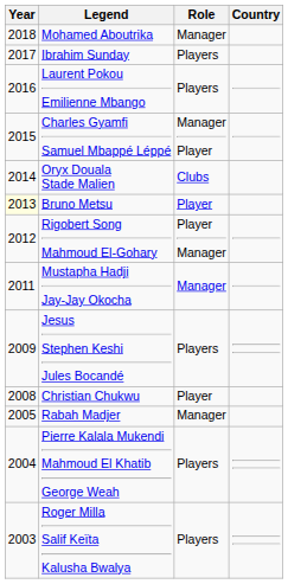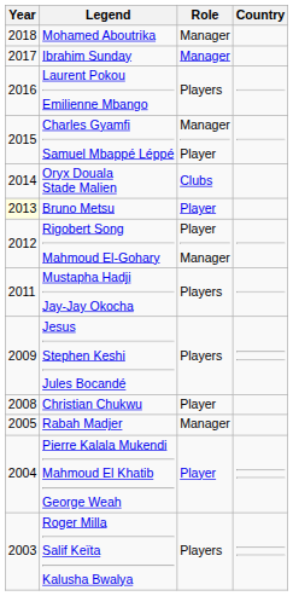Ibrahim Sunday | Role: Players -> Manager
Mustapha Hadji Jay-Jay Okocha | Role: Manager -> Players
Pierre Kalala Mukendi Mahmoud El Khatib George Weah | Role: Players -> Player
